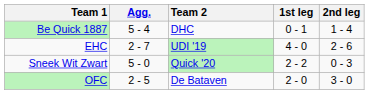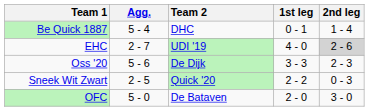EHC | 2nd leg: no background -> lightgrey background
+ row: Oss '20 | 5 - 6 | De Dijk | 3 - 3 | 2 - 3
Sneek Wit Zwart | Agg.: 5 - 0 -> 2 - 5
OFC | Agg.: 2 - 5 -> 5 - 0
